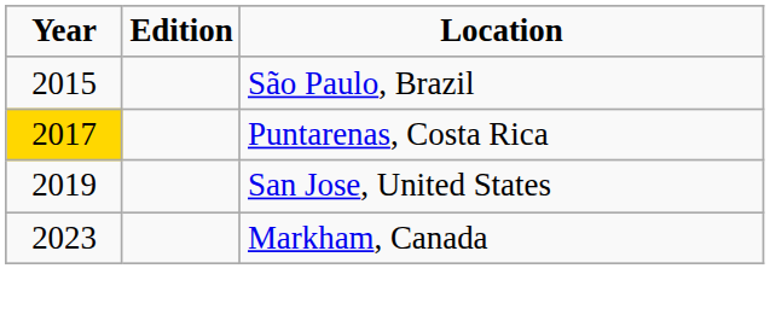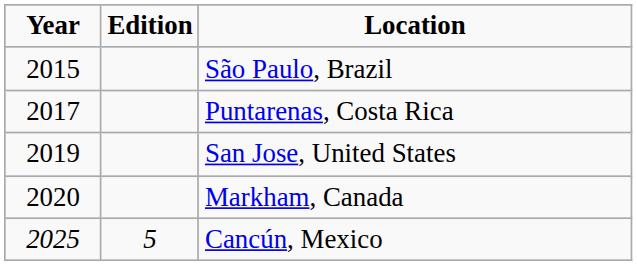Puntarenas, Costa Rica | Year: gold background -> no background
Markham, Canada | Year: 2023 -> 2020
+ row: 2025 | 5 | Cancún, Mexico
